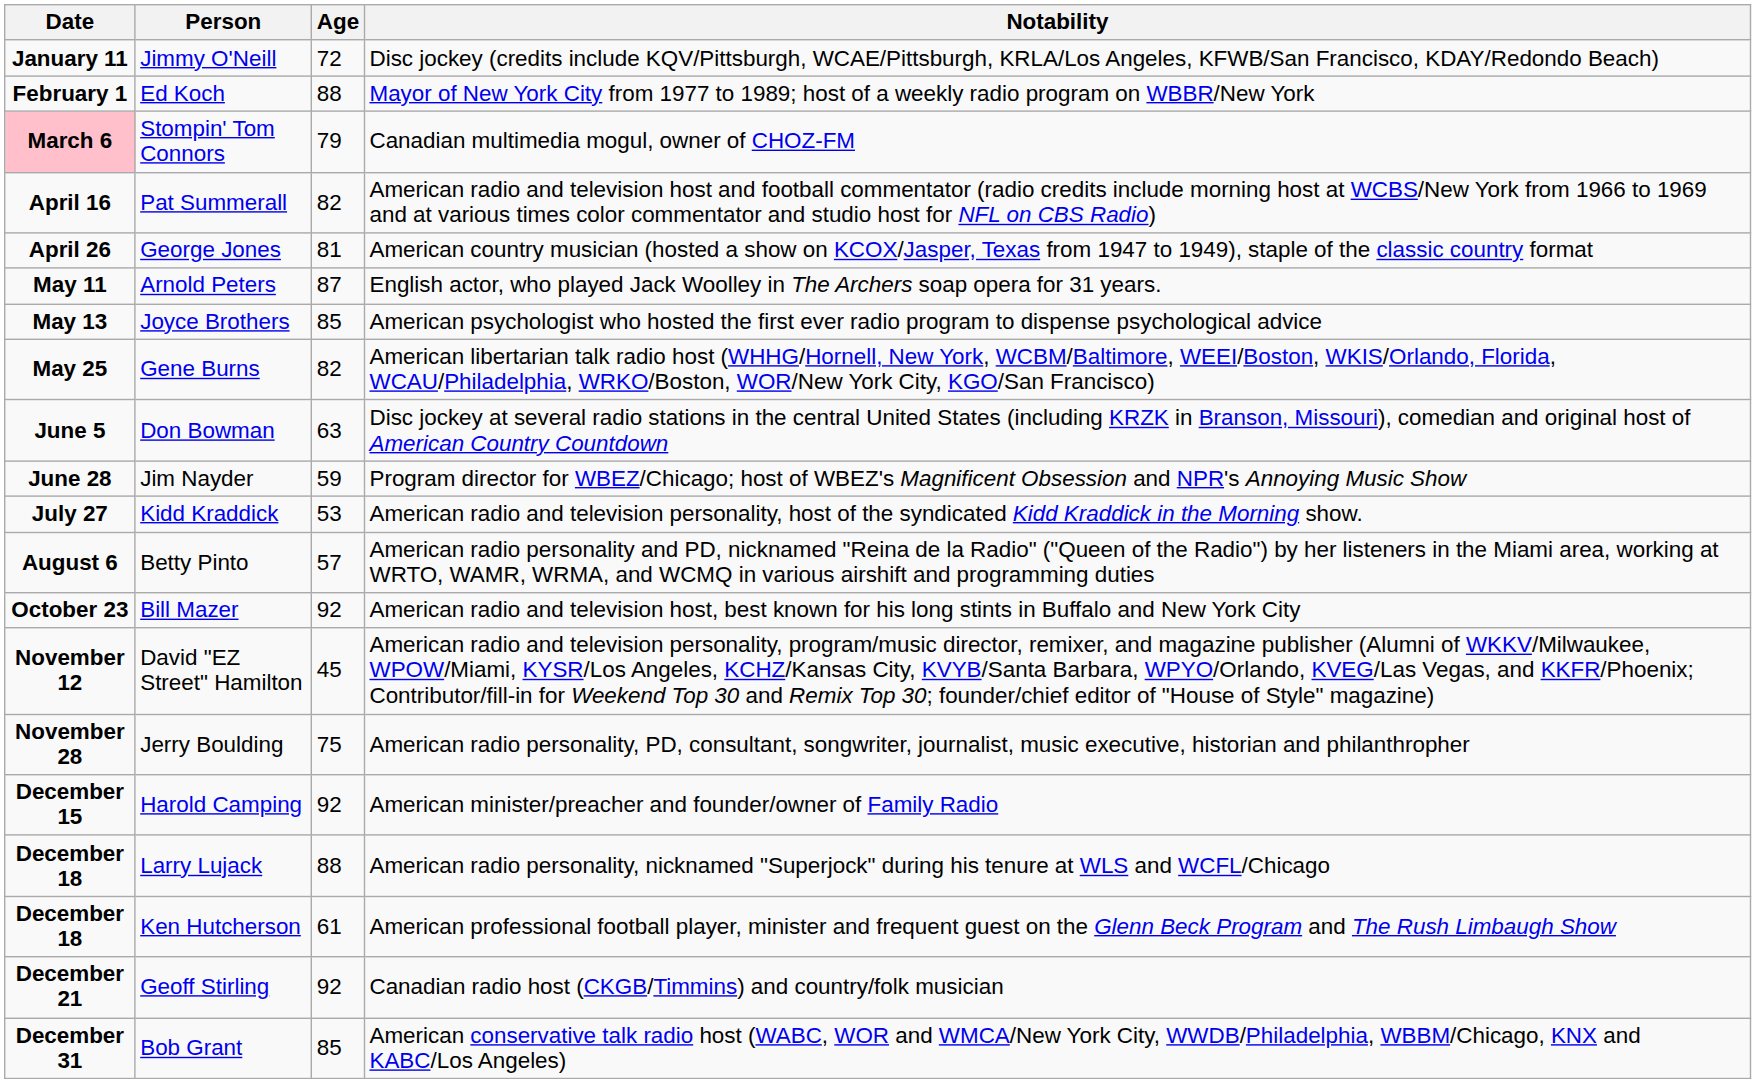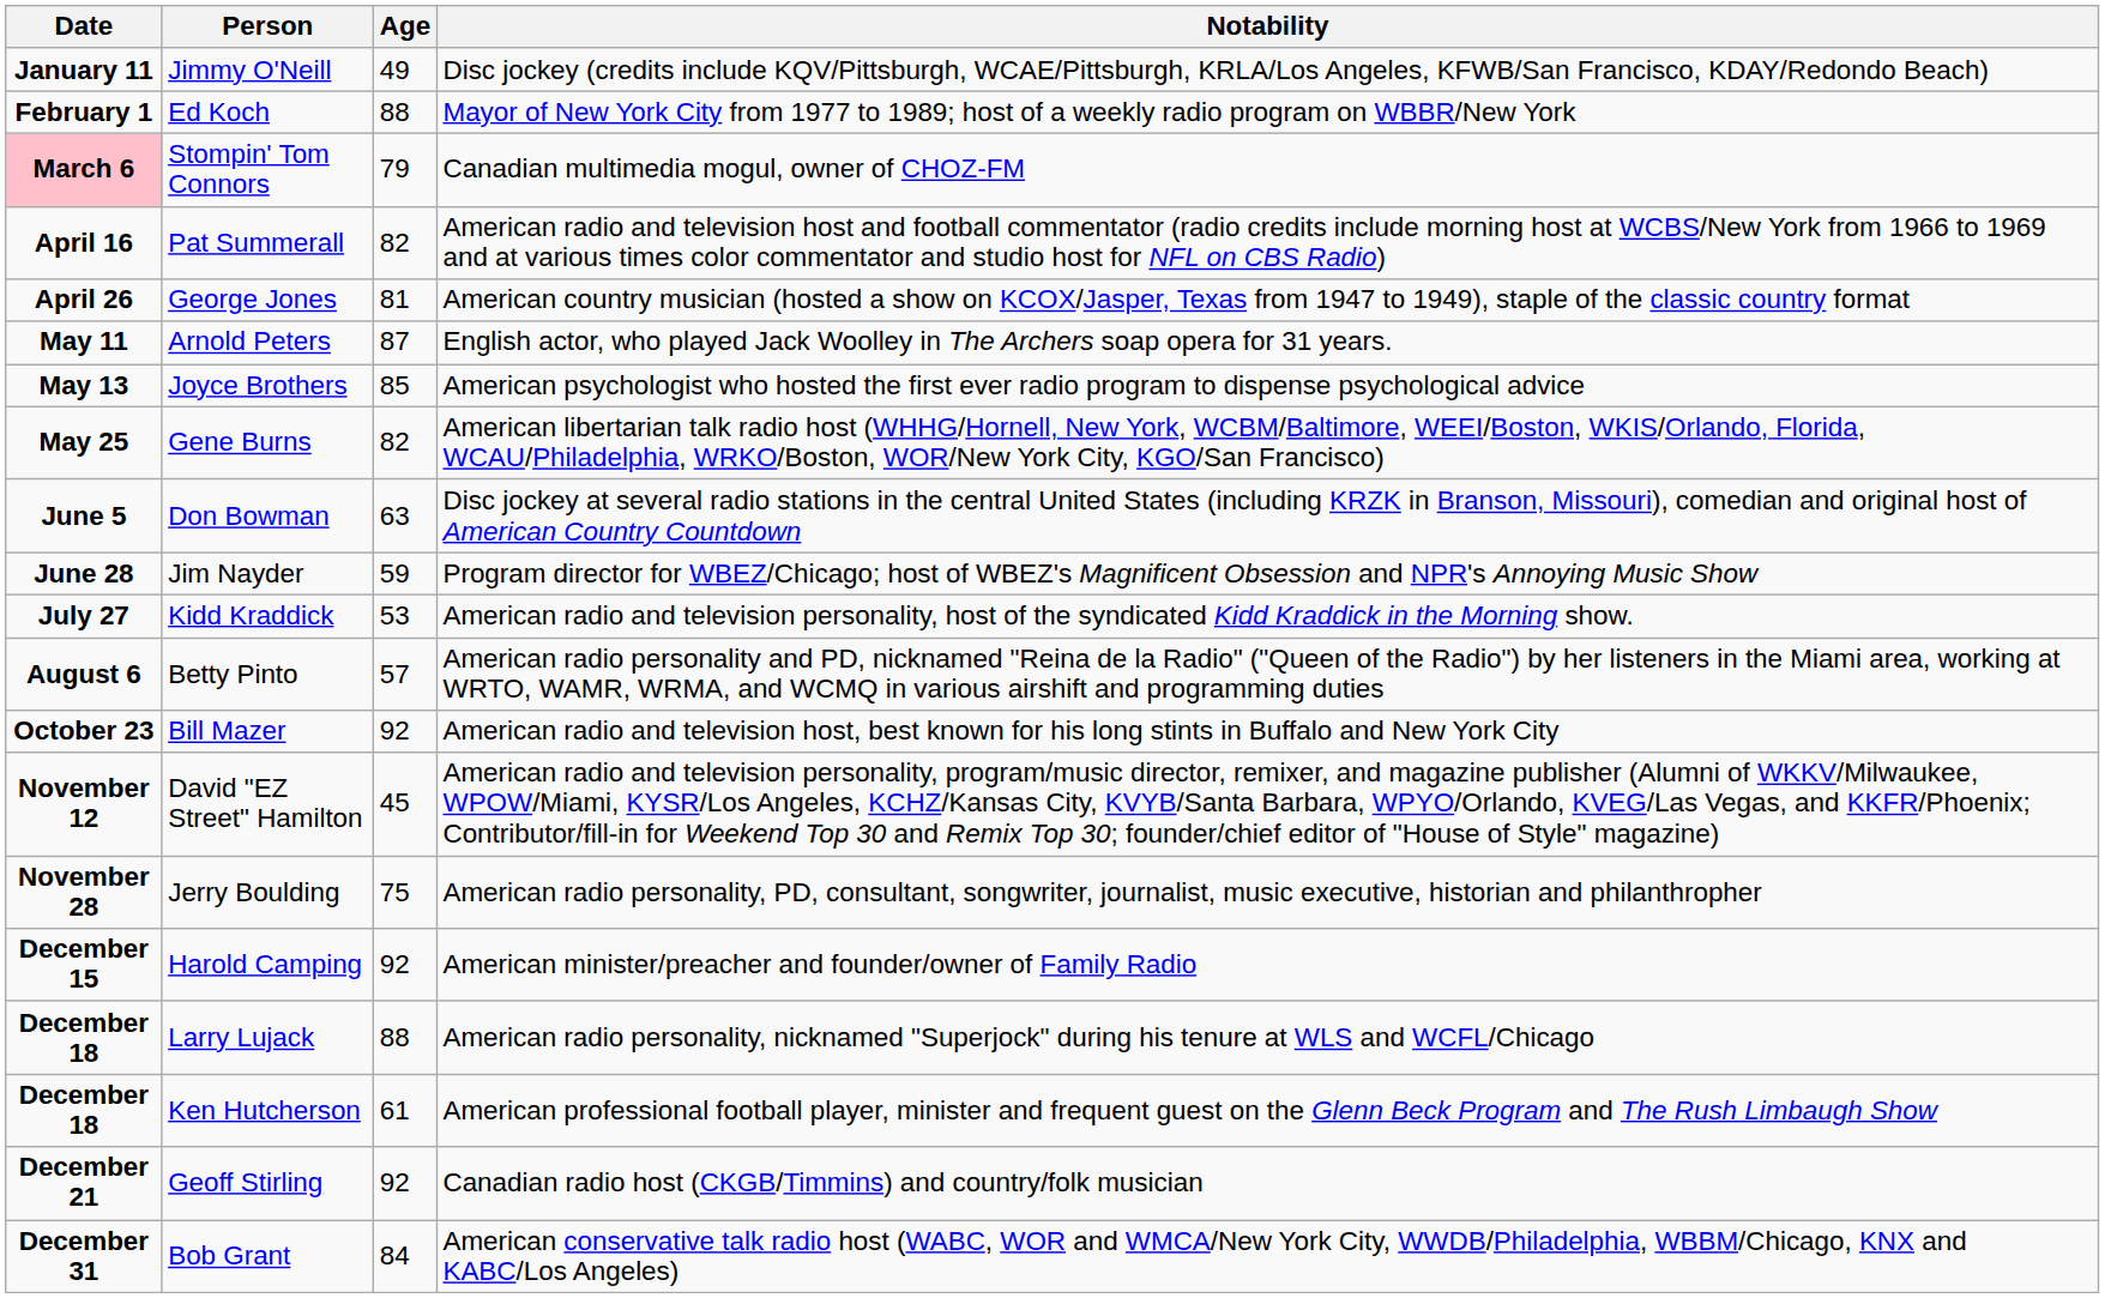Jimmy O'Neill | Age: 72 -> 49
Bob Grant | Age: 85 -> 84
